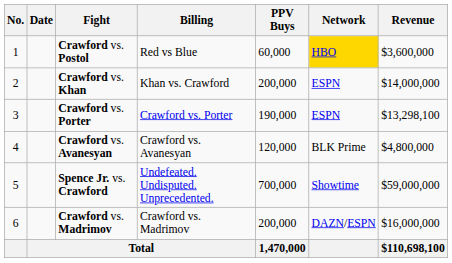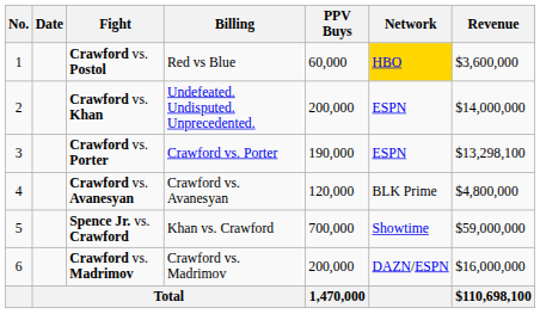Crawford vs. Khan | Billing: Khan vs. Crawford -> Undefeated. Undisputed. Unprecedented.
Spence Jr. vs. Crawford | Billing: Undefeated. Undisputed. Unprecedented. -> Khan vs. Crawford
